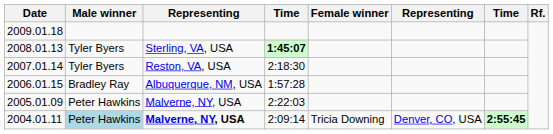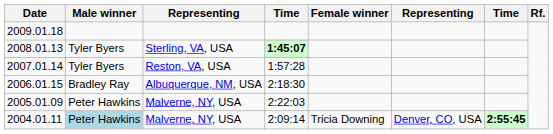2007.01.14 | column 4: 2:18:30 -> 1:57:28
2006.01.15 | column 4: 1:57:28 -> 2:18:30
2004.01.11 | column 3: bold -> normal
